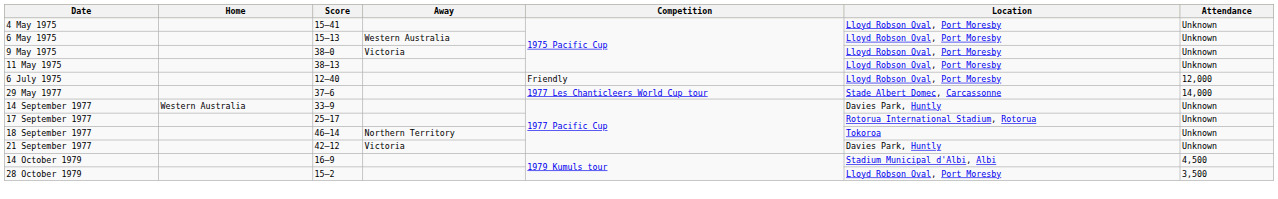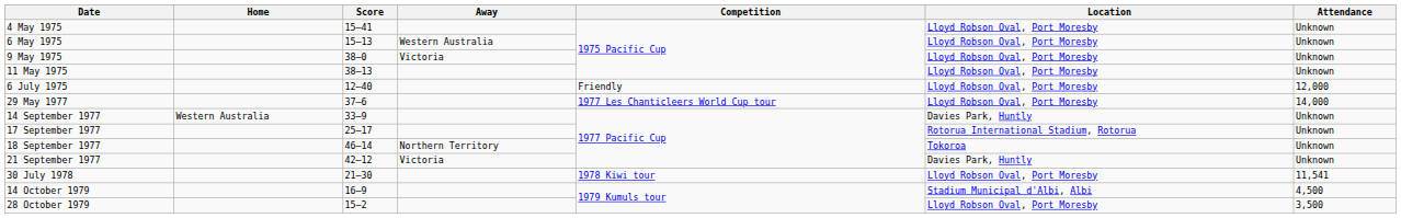29 May 1977 | Location: Stade Albert Domec, Carcassonne -> Lloyd Robson Oval, Port Moresby
+ row: 30 July 1978 | 21–30 | 1978 Kiwi tour | Lloyd Robson Oval, Port Moresby | 11,541
